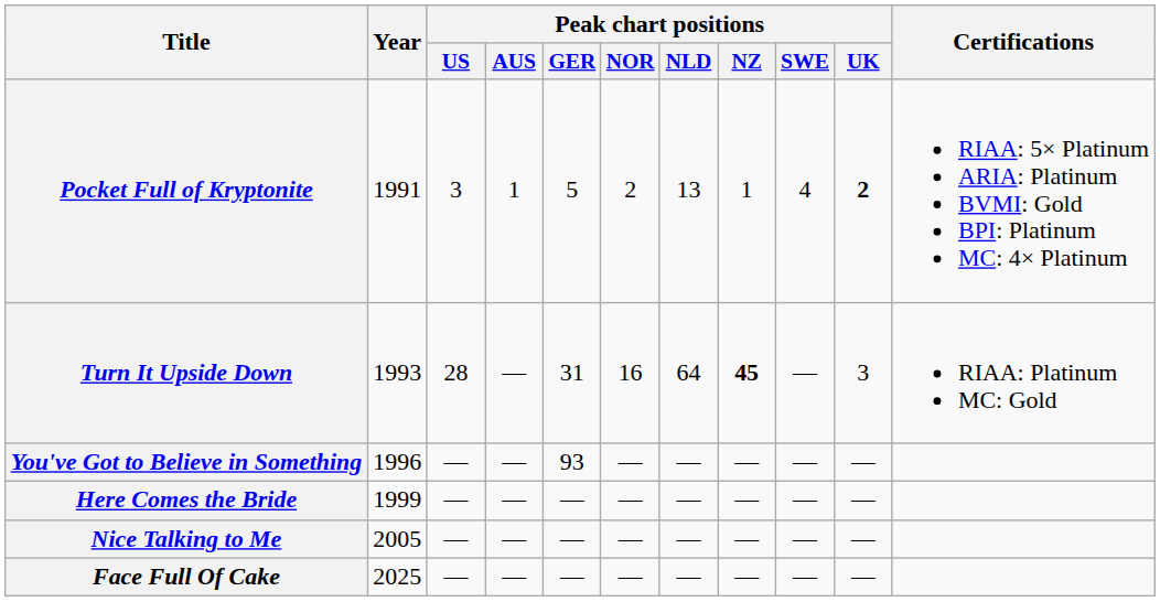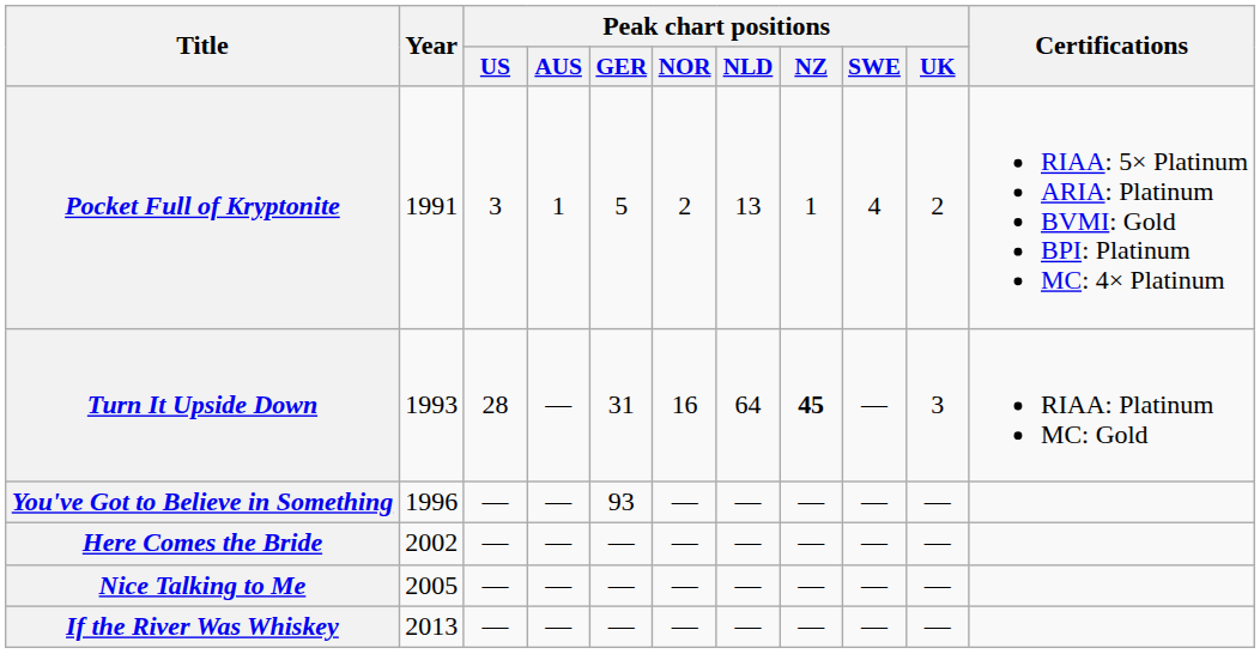Pocket Full of Kryptonite | Peak chart positions / UK: bold -> normal
Here Comes the Bride | Year: 1999 -> 2002
+ row: If the River Was Whiskey | 2013 | — | — | — | — | — | — | — | —
- row: Face Full Of Cake | 2025 | — | — | — | — | — | — | — | —
